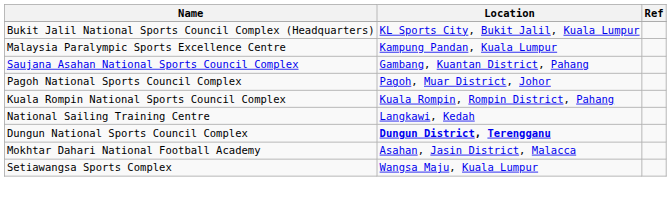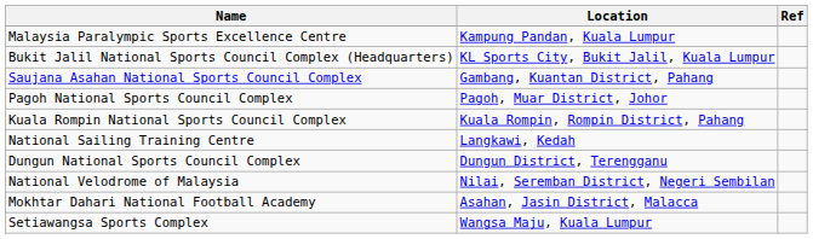rows swapped: Bukit Jalil National Sports Council Complex (Headquarters) <-> Malaysia Paralympic Sports Excellence Centre
Dungun National Sports Council Complex | Location: bold -> normal
+ row: National Velodrome of Malaysia | Nilai, Seremban District, Negeri Sembilan
